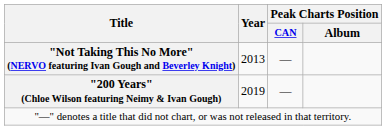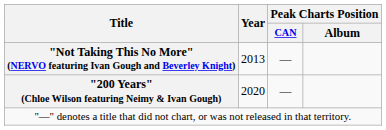"200 Years" (Chloe Wilson featuring Neimy & Ivan Gough) | Year: 2019 -> 2020
